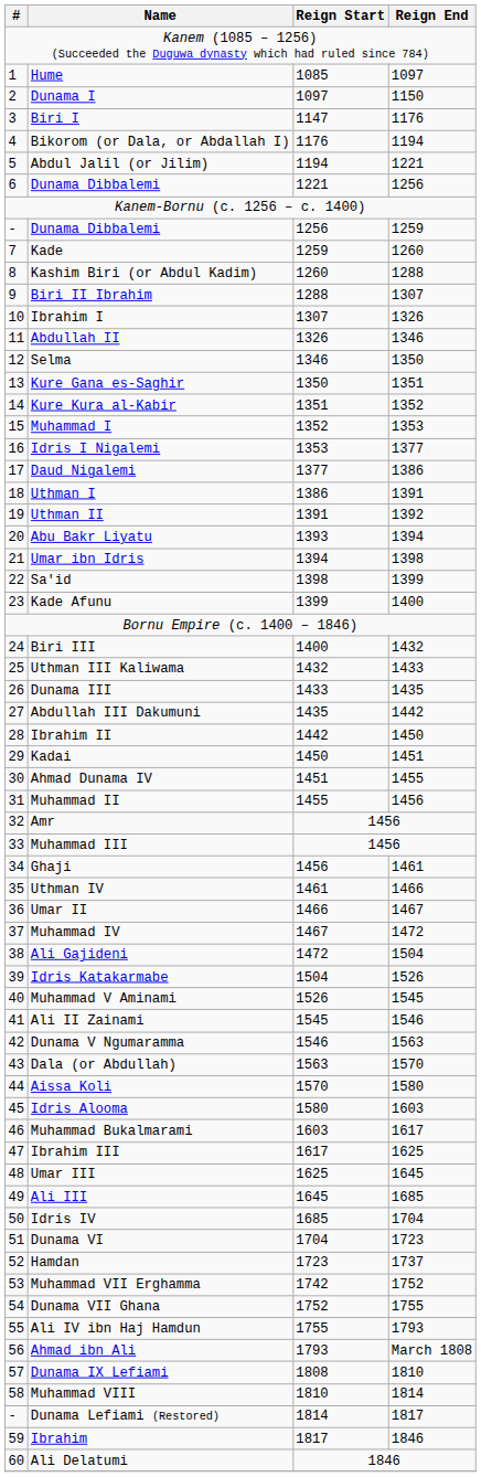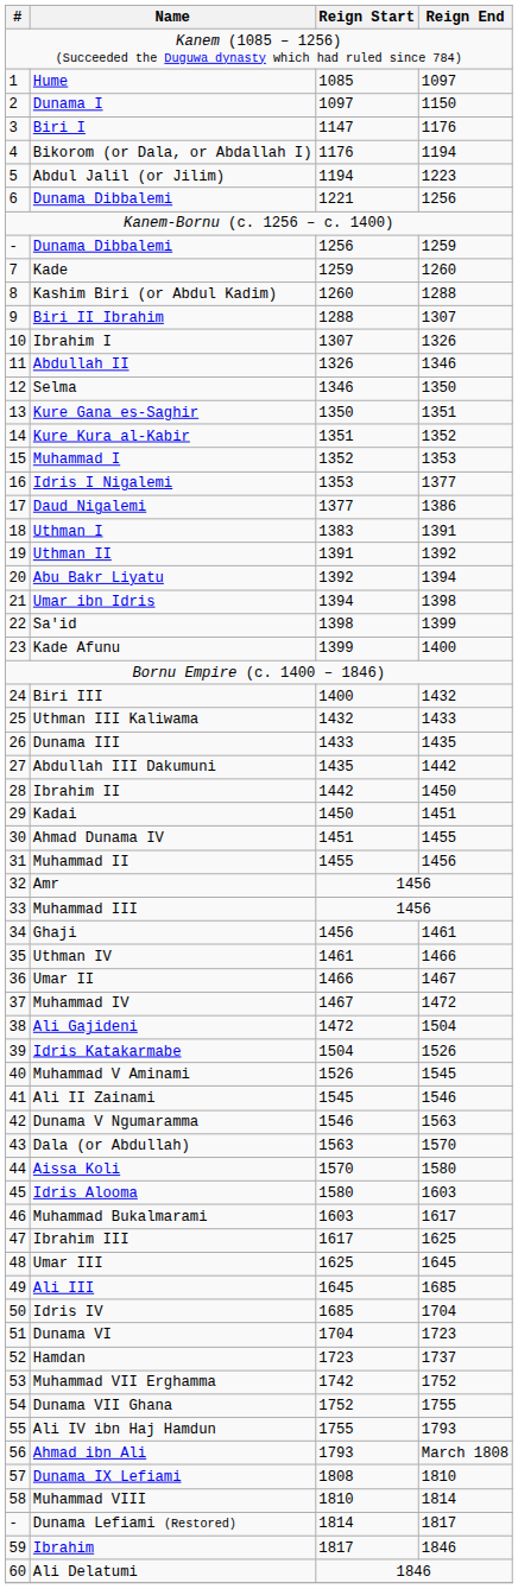Abdul Jalil (or Jilim) | Reign End: 1221 -> 1223
Uthman I | Reign Start: 1386 -> 1383
Abu Bakr Liyatu | Reign Start: 1393 -> 1392
